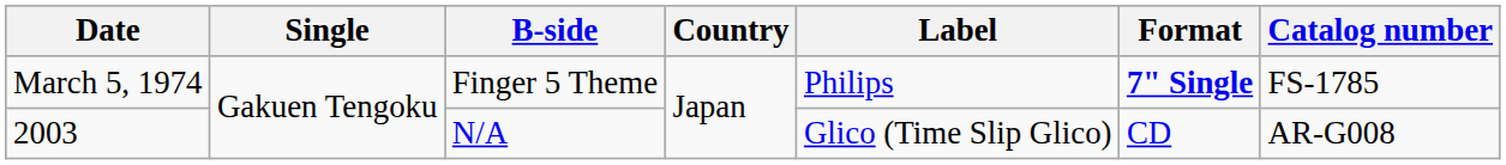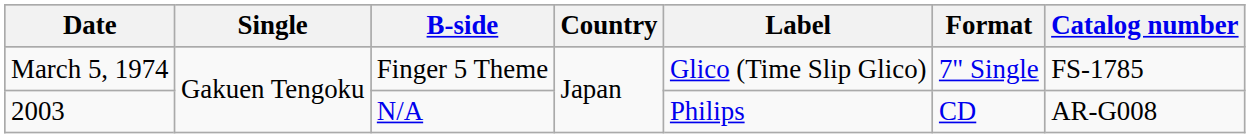March 5, 1974 | Label: Philips -> Glico (Time Slip Glico)
March 5, 1974 | Format: bold -> normal
2003 | Label: Glico (Time Slip Glico) -> Philips
